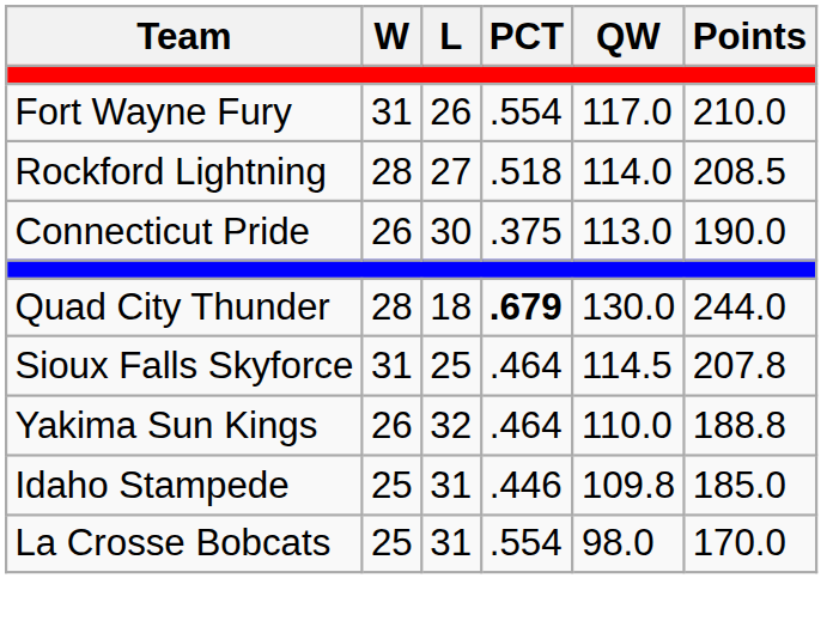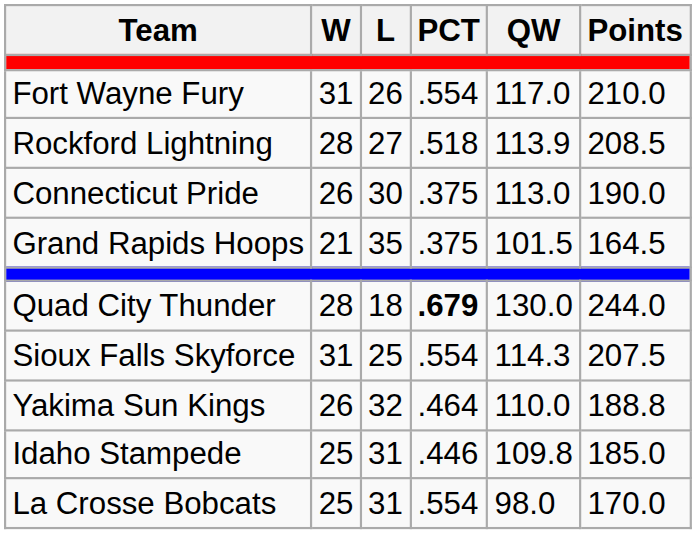Rockford Lightning | QW: 114.0 -> 113.9
+ row: Grand Rapids Hoops | 21 | 35 | .375 | 101.5 | 164.5
Sioux Falls Skyforce | PCT: .464 -> .554
Sioux Falls Skyforce | QW: 114.5 -> 114.3
Sioux Falls Skyforce | Points: 207.8 -> 207.5
